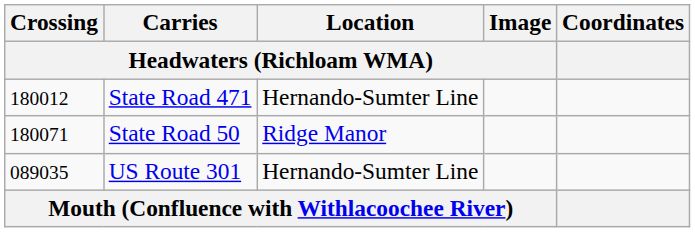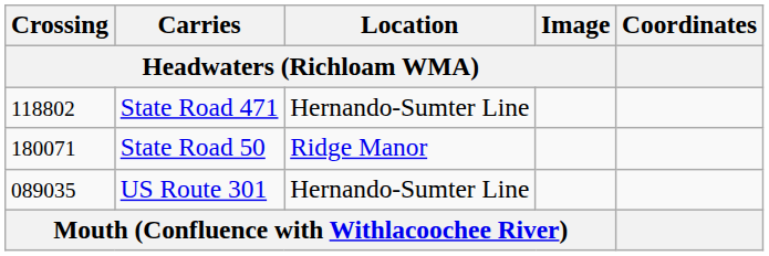State Road 471 | Crossing / Headwaters (Richloam WMA): 180012 -> 118802
